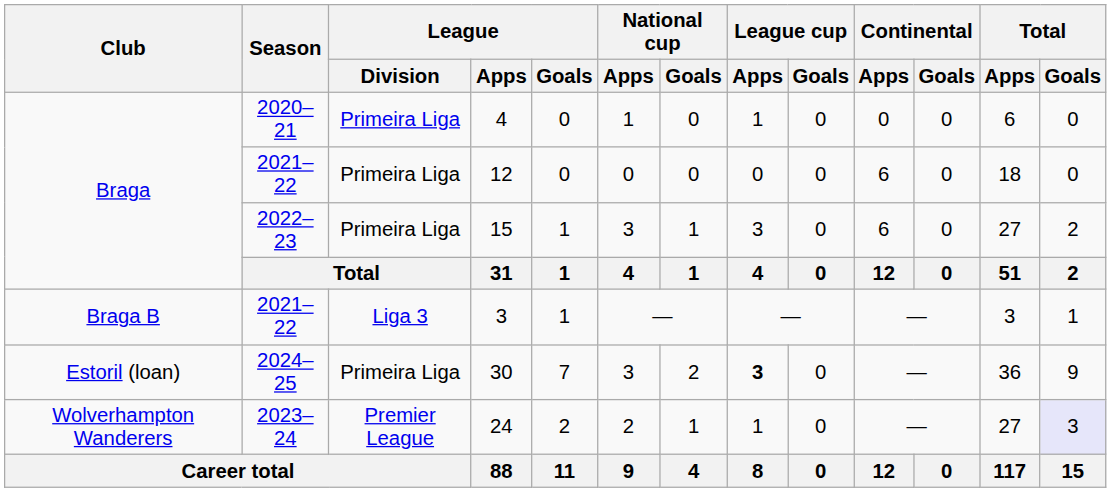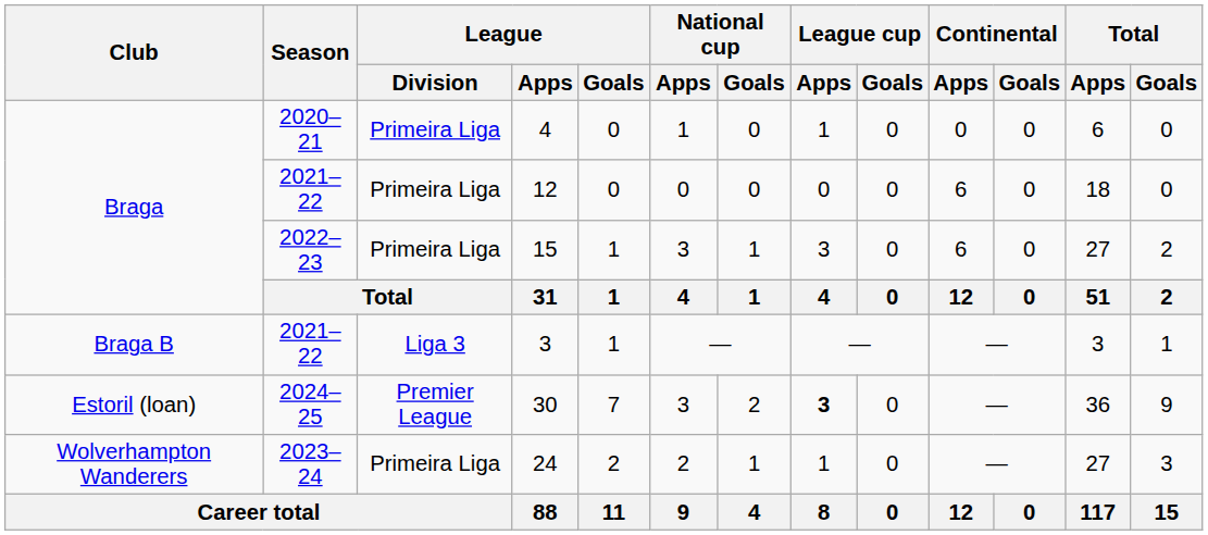30 | League / Division: Primeira Liga -> Premier League
24 | League / Division: Premier League -> Primeira Liga
24 | Total / Goals: lavender background -> no background
